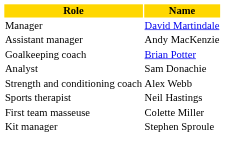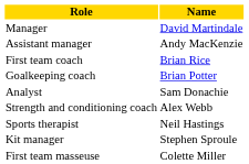+ row: First team coach | Brian Rice
rows swapped: First team masseuse <-> Kit manager
